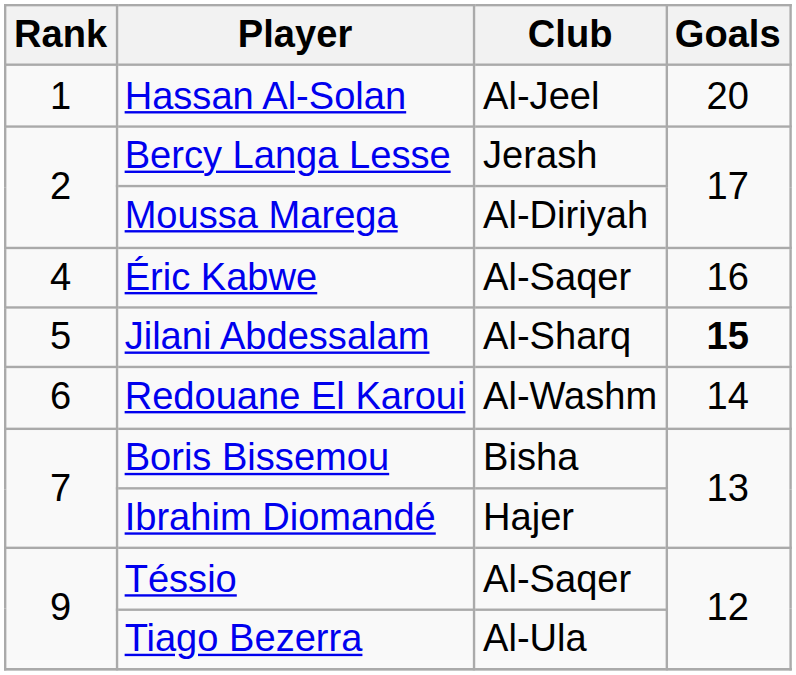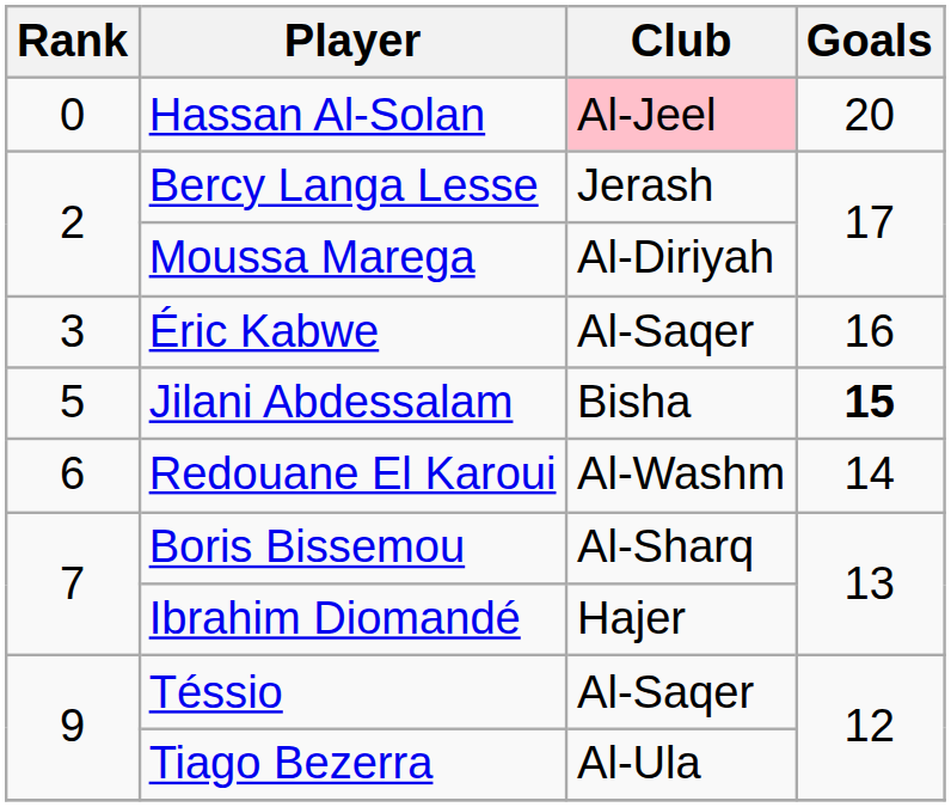Hassan Al-Solan | Rank: 1 -> 0
Hassan Al-Solan | Club: no background -> pink background
Éric Kabwe | Rank: 4 -> 3
Jilani Abdessalam | Club: Al-Sharq -> Bisha
Boris Bissemou | Club: Bisha -> Al-Sharq
